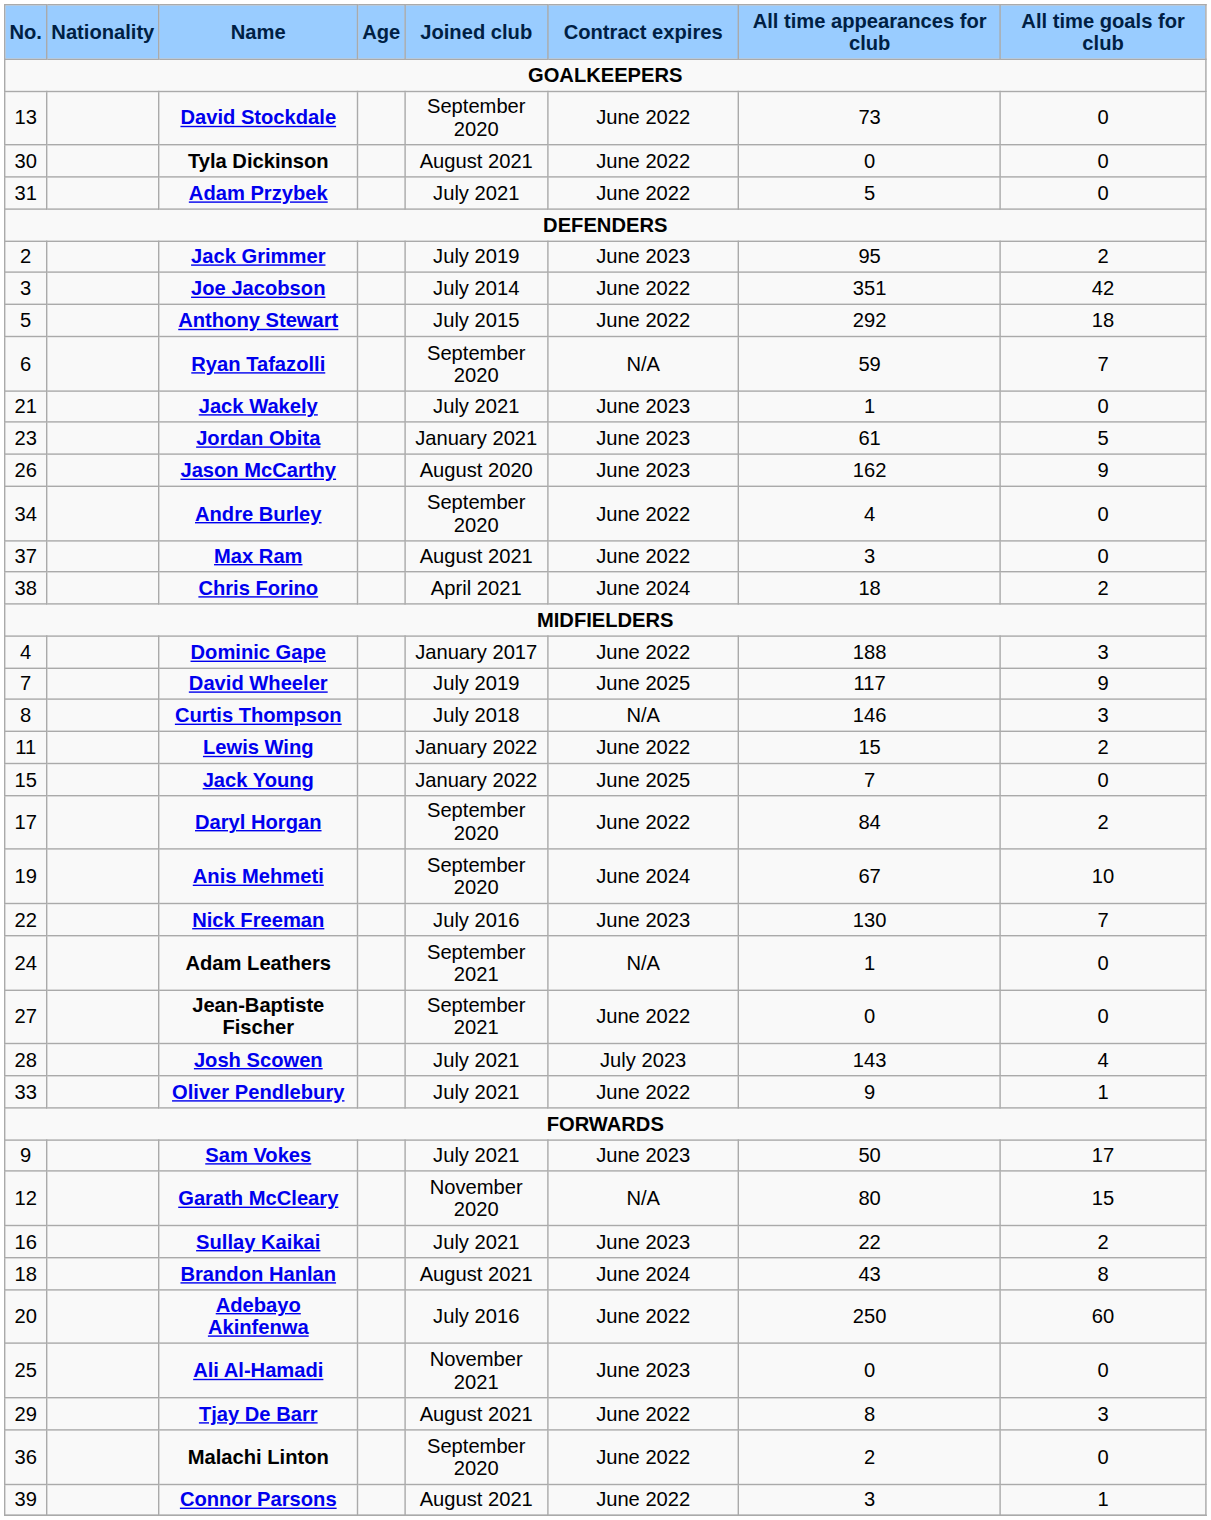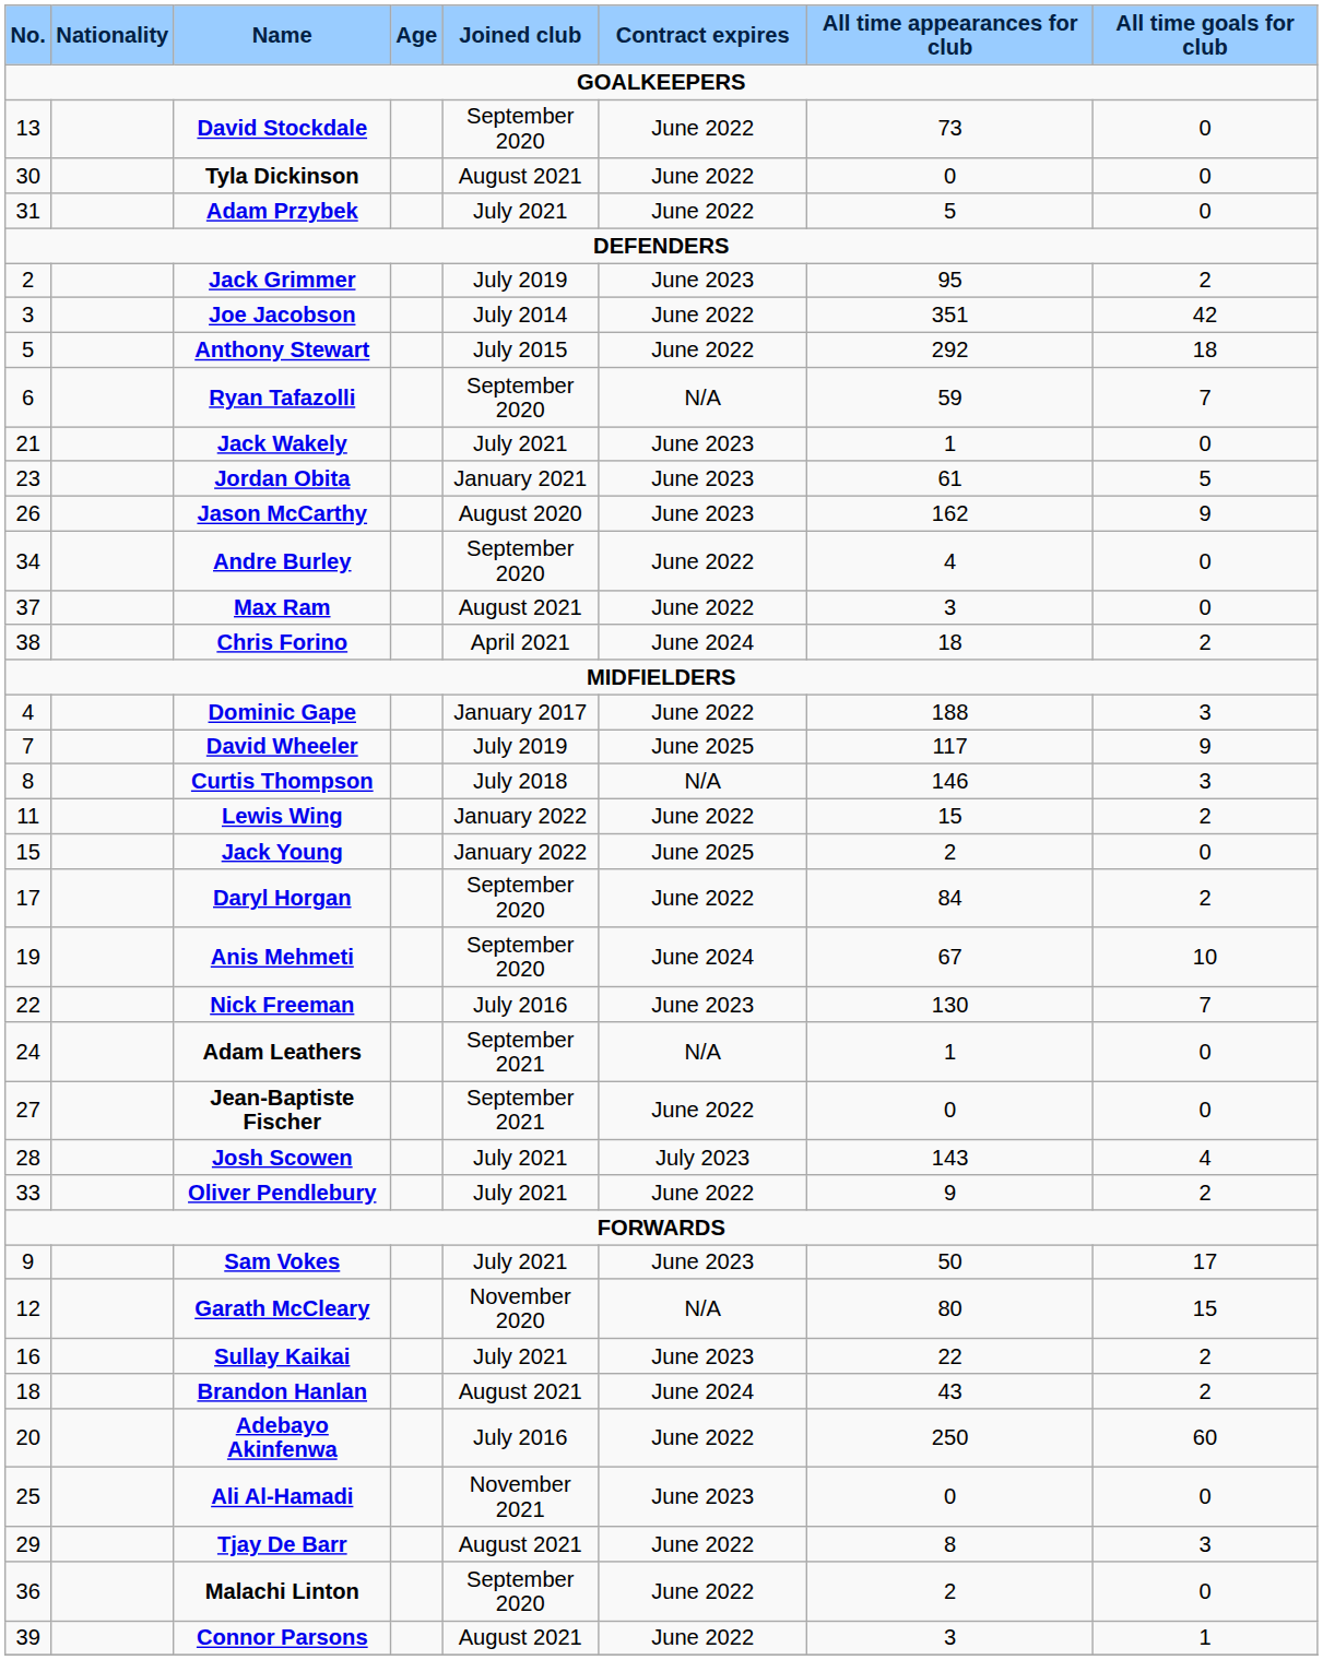Jack Young | All time appearances for club: 7 -> 2
Oliver Pendlebury | All time goals for club: 1 -> 2
Brandon Hanlan | All time goals for club: 8 -> 2
